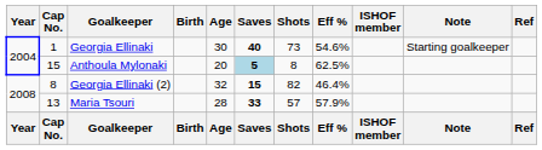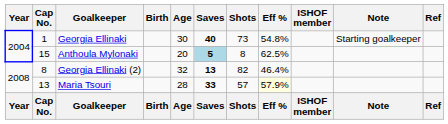Georgia Ellinaki | Eff %: 54.6% -> 54.8%
Georgia Ellinaki (2) | Saves: 15 -> 13
Maria Tsouri | Eff %: no background -> lightyellow background
